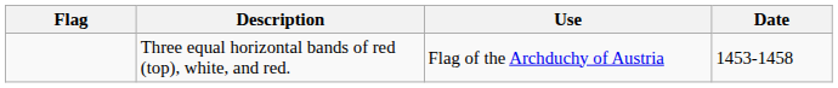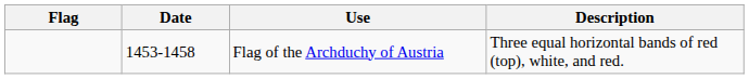columns swapped: Date <-> Description
